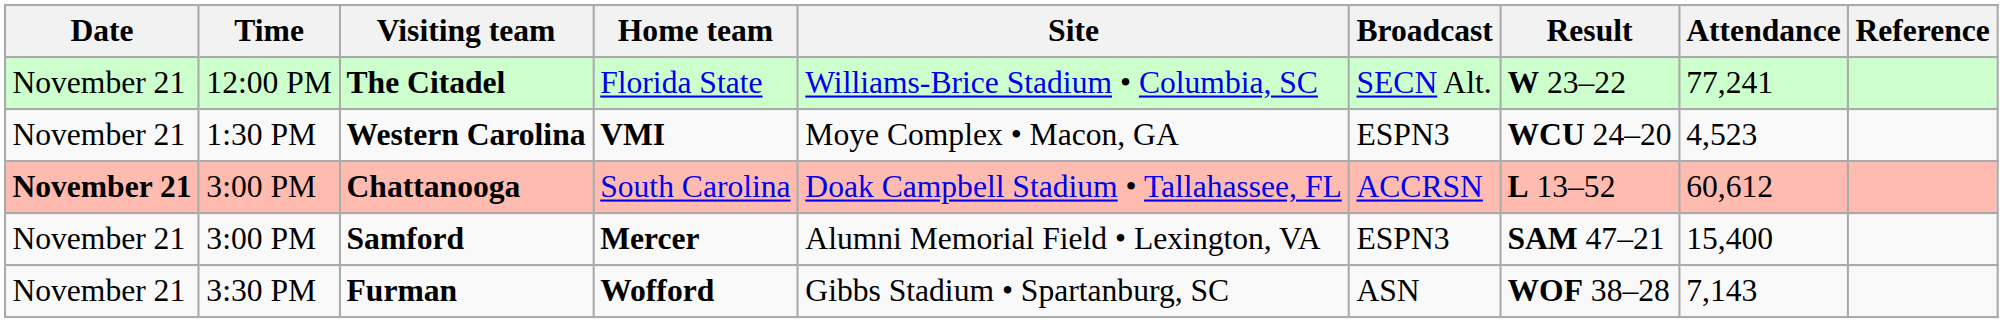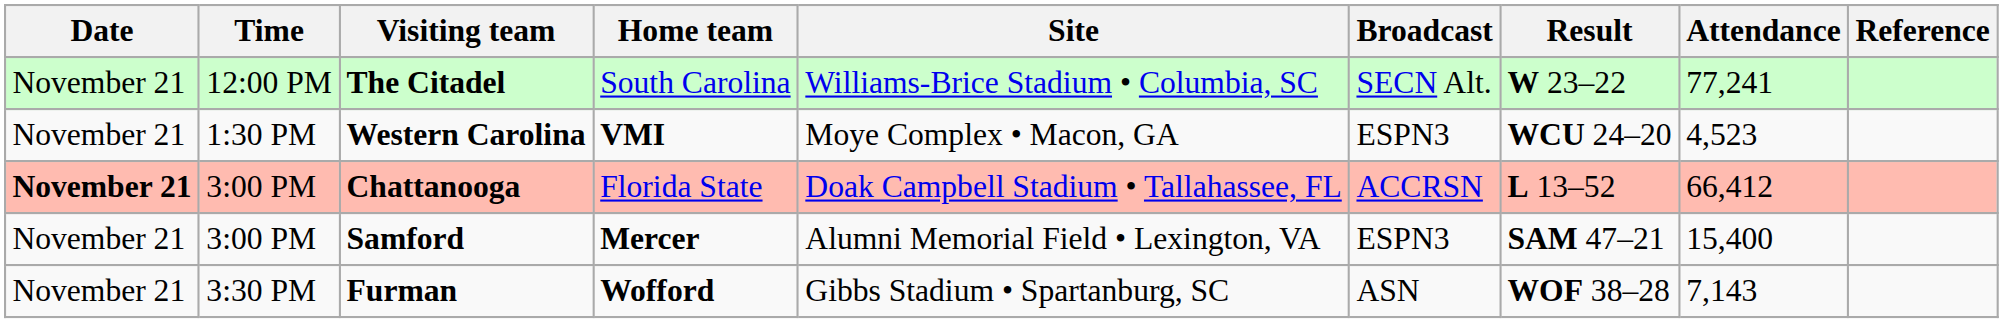The Citadel | Home team: Florida State -> South Carolina
Chattanooga | Home team: South Carolina -> Florida State
Chattanooga | Attendance: 60,612 -> 66,412
